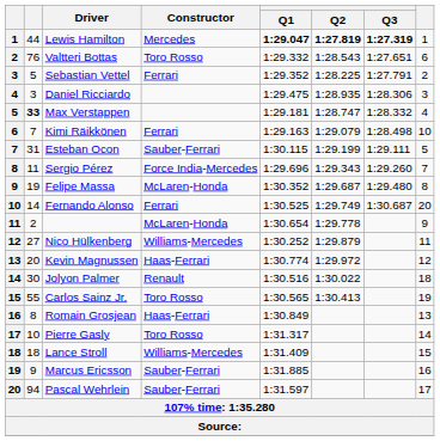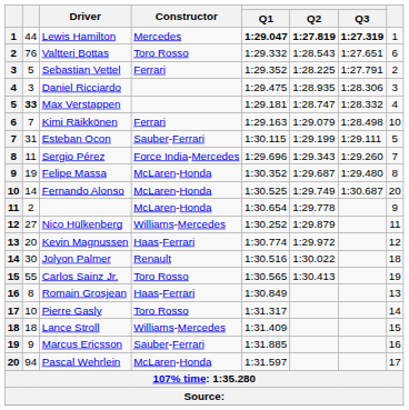Fernando Alonso | Constructor: Ferrari -> McLaren-Honda
Pascal Wehrlein | Constructor: Sauber-Ferrari -> McLaren-Honda
